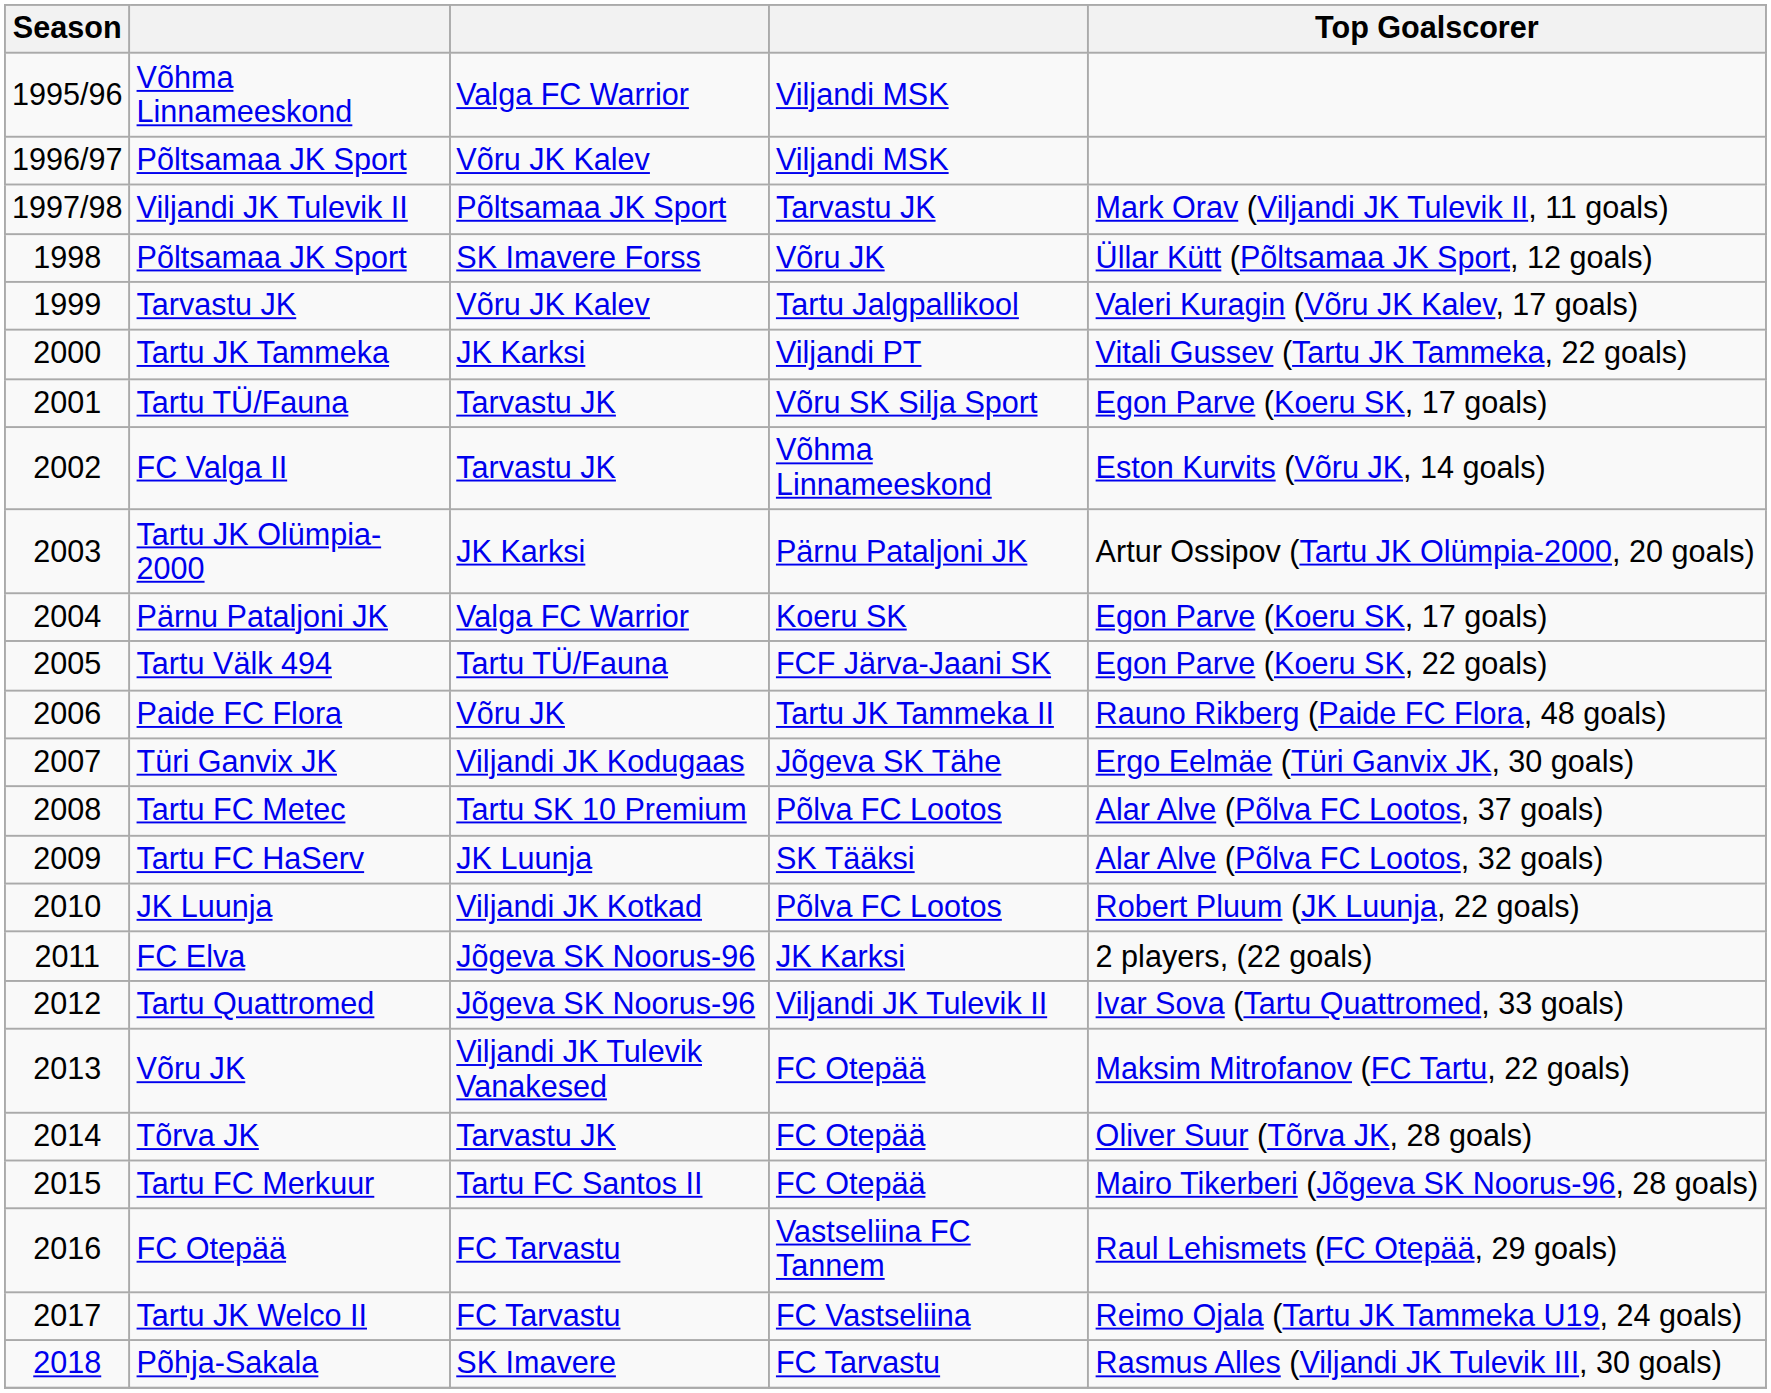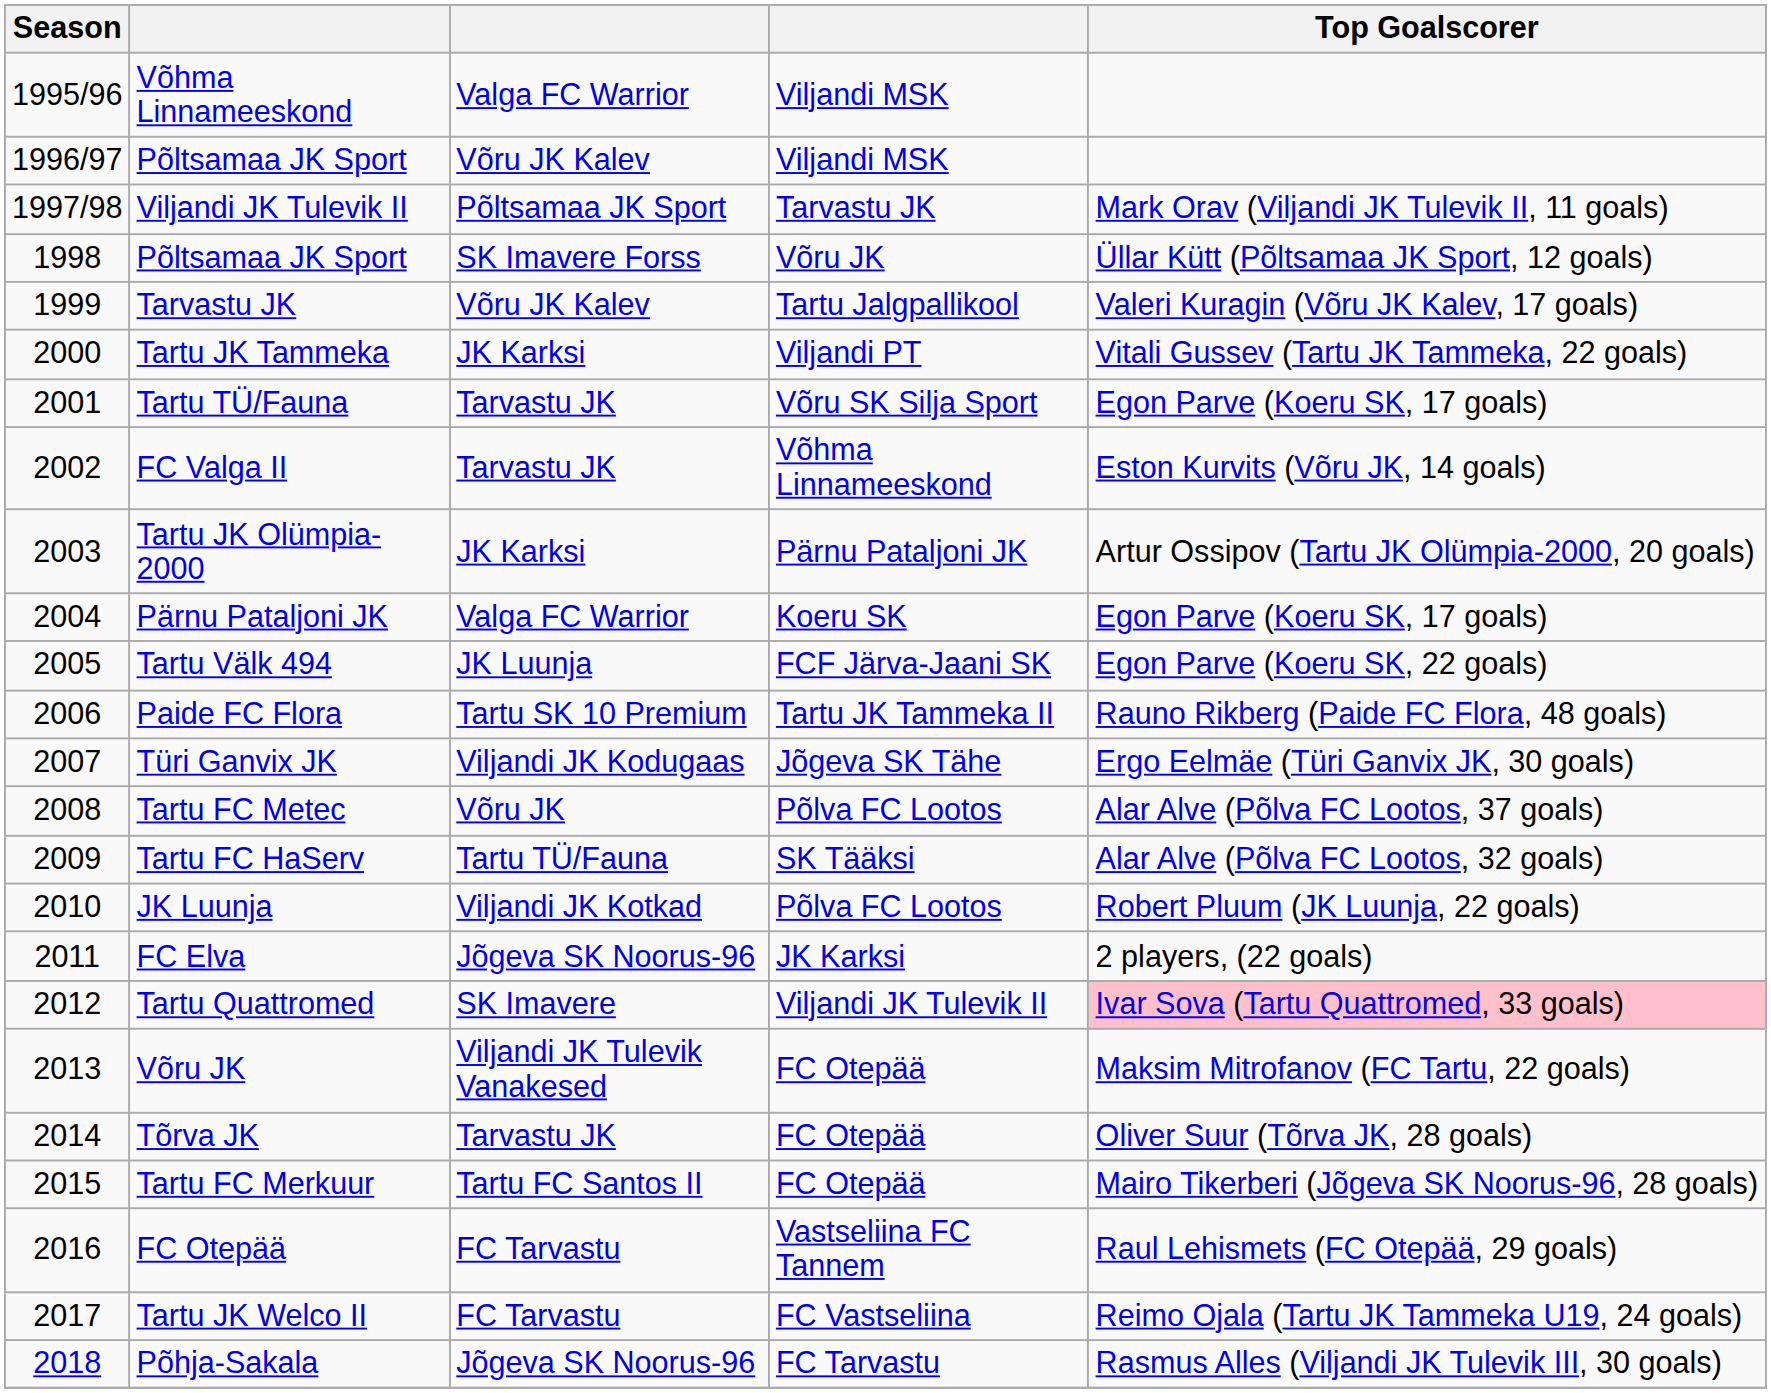Tartu Välk 494 | column 3: Tartu TÜ/Fauna -> JK Luunja
Paide FC Flora | column 3: Võru JK -> Tartu SK 10 Premium
Tartu FC Metec | column 3: Tartu SK 10 Premium -> Võru JK
Tartu FC HaServ | column 3: JK Luunja -> Tartu TÜ/Fauna
Tartu Quattromed | column 3: Jõgeva SK Noorus-96 -> SK Imavere
Tartu Quattromed | Top Goalscorer: no background -> pink background
Põhja-Sakala | column 3: SK Imavere -> Jõgeva SK Noorus-96
